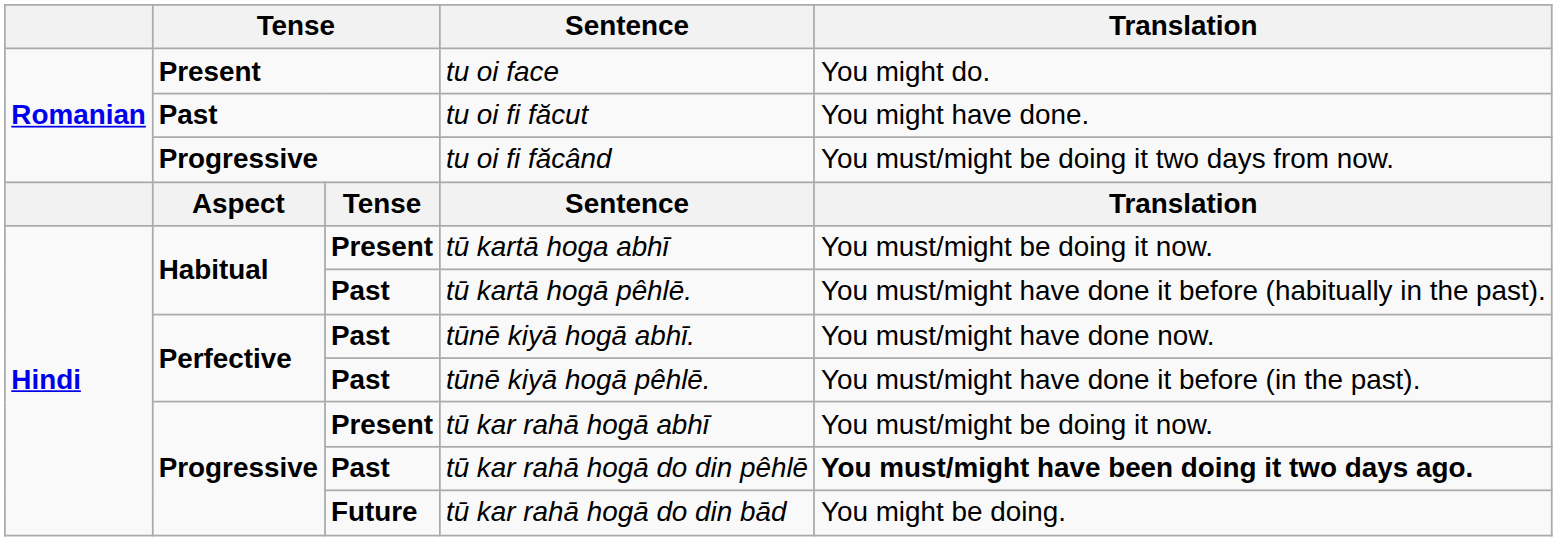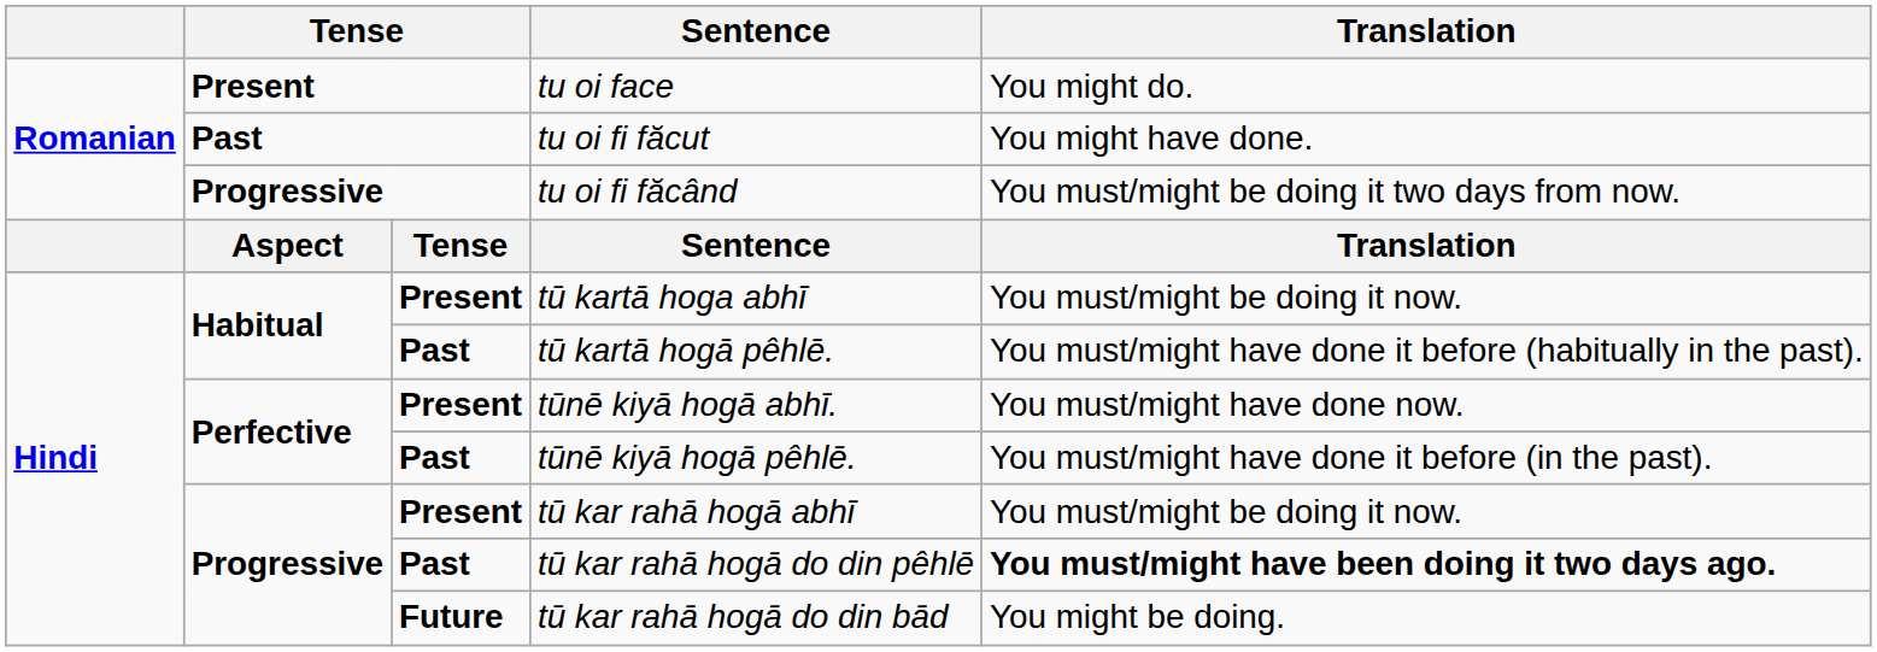tūnē kiyā hogā abhī. | column 3: Past -> Present
